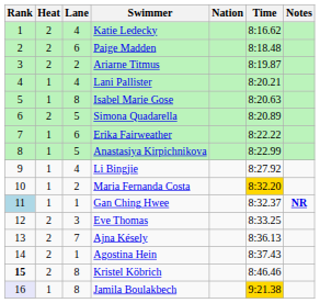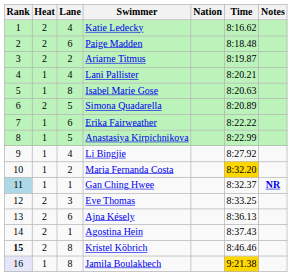Ajna Késely | Lane: 7 -> 6
